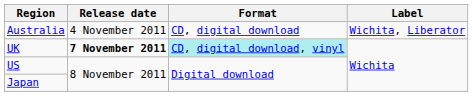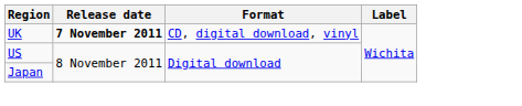- row: Australia | 4 November 2011 | CD, digital download | Wichita, Liberator
UK | Format: paleturquoise background -> no background
